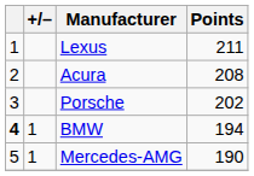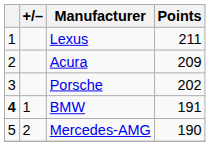Acura | Points: 208 -> 209
BMW | Points: 194 -> 191
Mercedes-AMG | +/–: 1 -> 2
